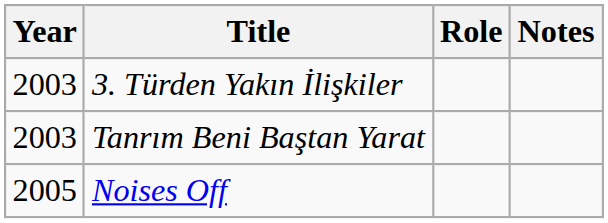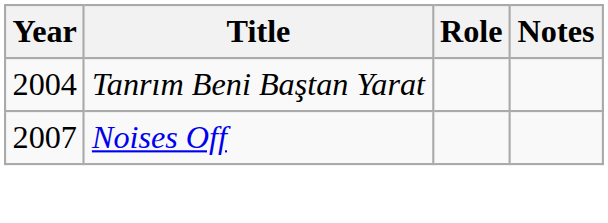- row: 2003 | 3. Türden Yakın İlişkiler
Tanrım Beni Baştan Yarat | Year: 2003 -> 2004
Noises Off | Year: 2005 -> 2007
